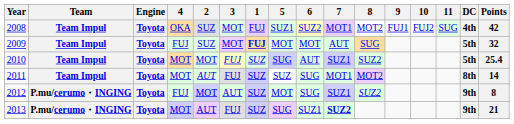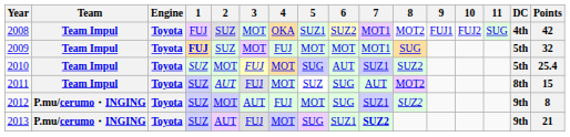columns swapped: 1 <-> 4
2009 | 7: AUT -> MOT1
2011 | 7: MOT1 -> AUT
2011 | Points: 14 -> 15
